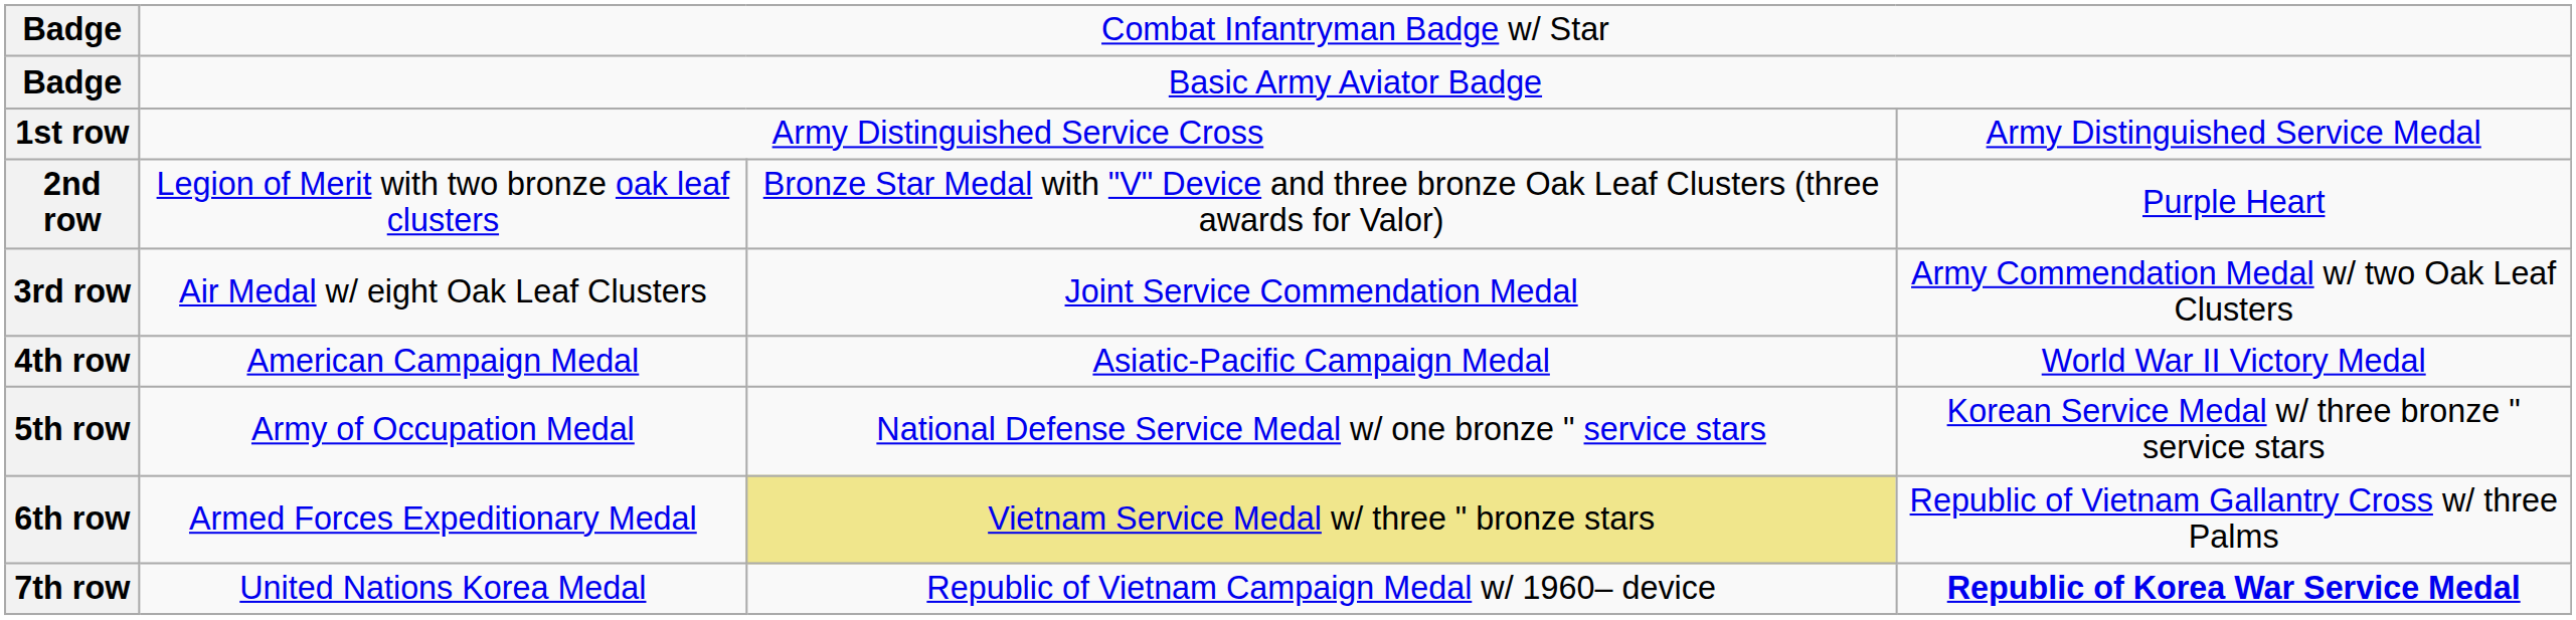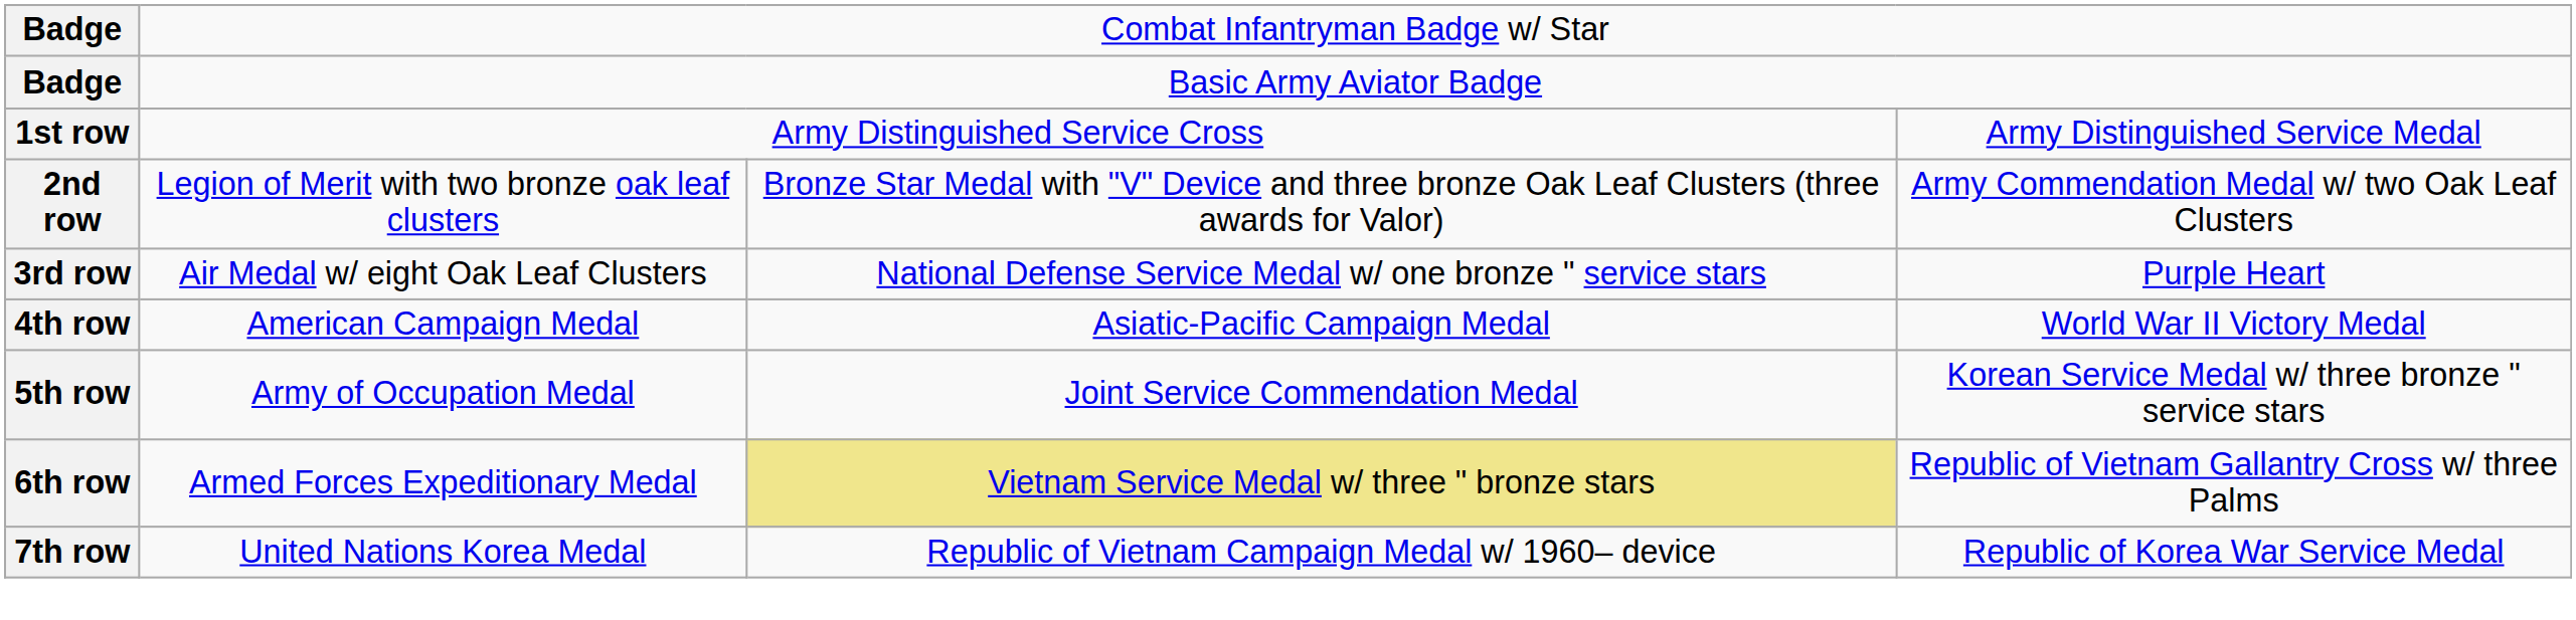2nd row | column 4: Purple Heart -> Army Commendation Medal w/ two Oak Leaf Clusters
3rd row | column 3: Joint Service Commendation Medal -> National Defense Service Medal w/ one bronze " service stars
3rd row | column 4: Army Commendation Medal w/ two Oak Leaf Clusters -> Purple Heart
5th row | column 3: National Defense Service Medal w/ one bronze " service stars -> Joint Service Commendation Medal
7th row | column 4: bold -> normal
